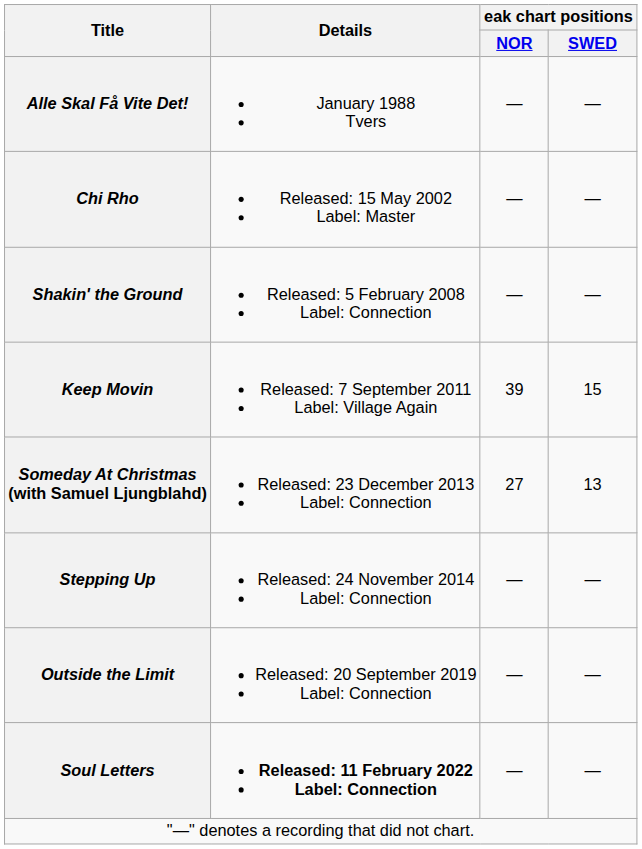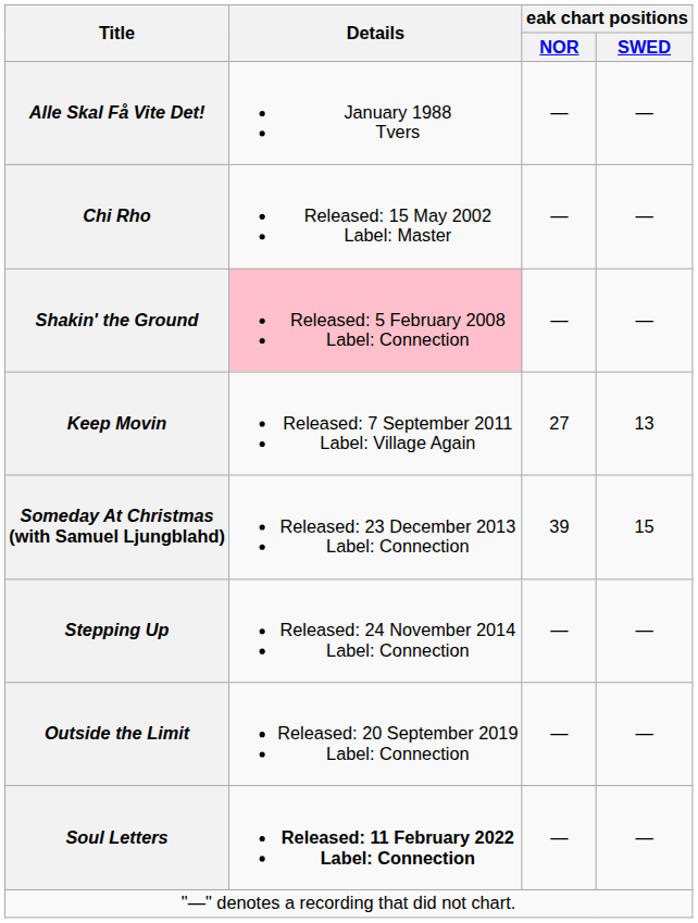Shakin' the Ground | Details: no background -> pink background
Keep Movin | eak chart positions / NOR: 39 -> 27
Keep Movin | eak chart positions / SWED: 15 -> 13
Someday At Christmas (with Samuel Ljungblahd) | eak chart positions / NOR: 27 -> 39
Someday At Christmas (with Samuel Ljungblahd) | eak chart positions / SWED: 13 -> 15
